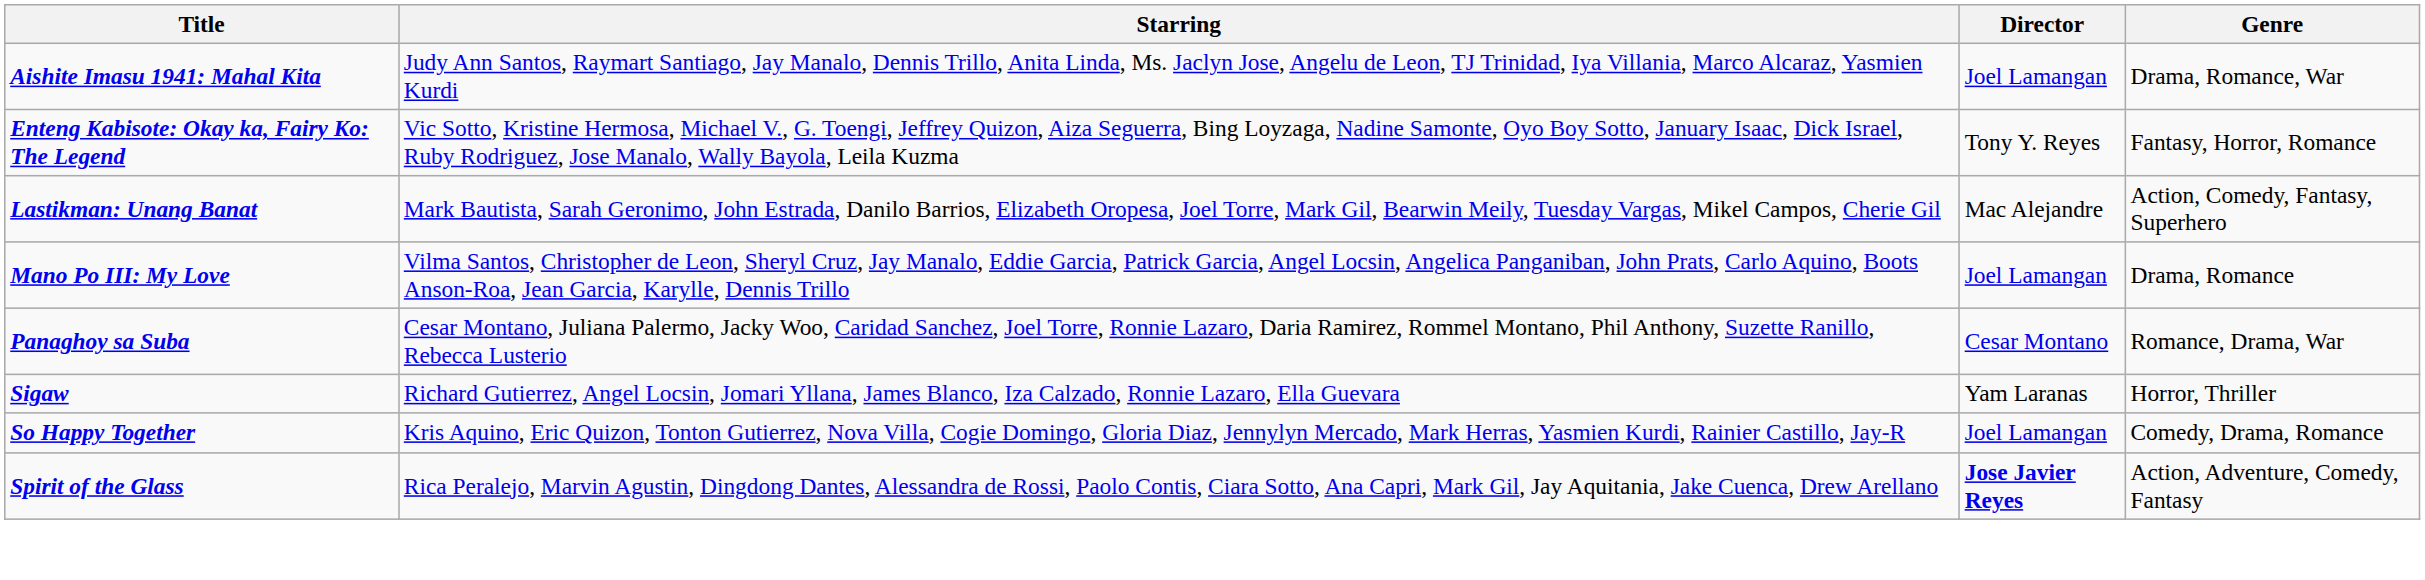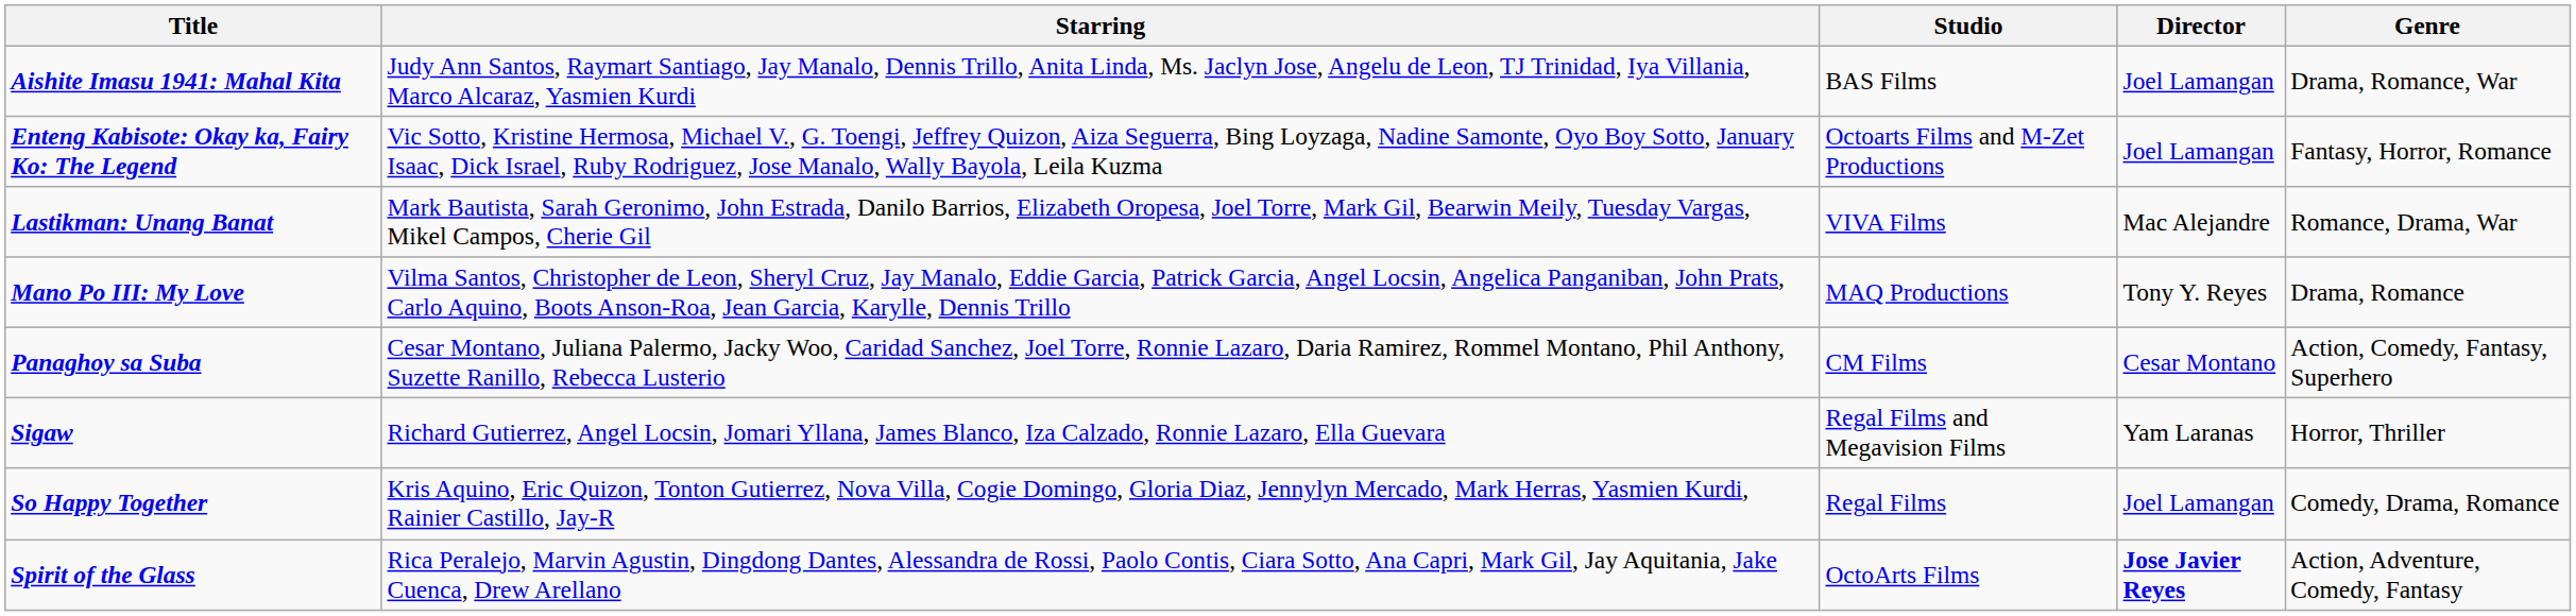+ column: Studio | BAS Films | Octoarts Films and M-Zet Productions | VIVA Films | MAQ Productions | CM Films | Regal Films and Megavision Films | Regal Films | OctoArts Films
Enteng Kabisote: Okay ka, Fairy Ko: The Legend | Director: Tony Y. Reyes -> Joel Lamangan
Lastikman: Unang Banat | Genre: Action, Comedy, Fantasy, Superhero -> Romance, Drama, War
Mano Po III: My Love | Director: Joel Lamangan -> Tony Y. Reyes
Panaghoy sa Suba | Genre: Romance, Drama, War -> Action, Comedy, Fantasy, Superhero
